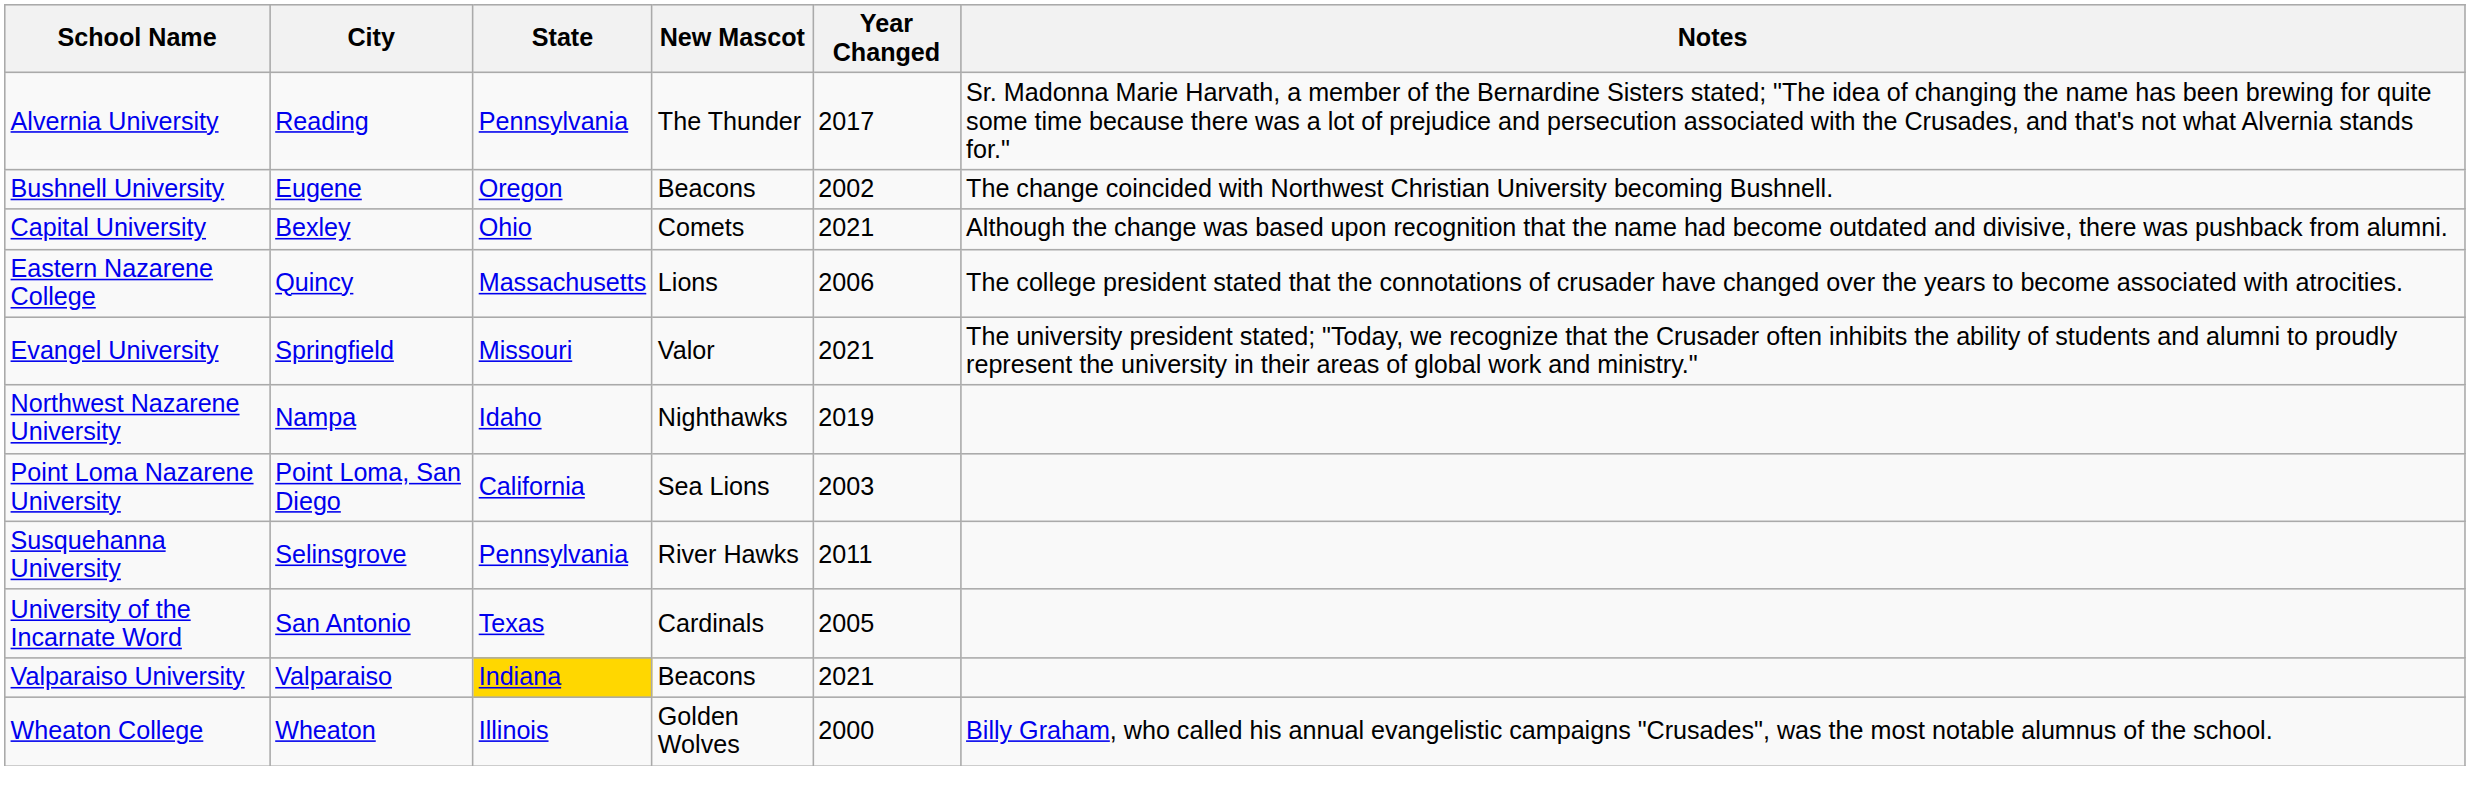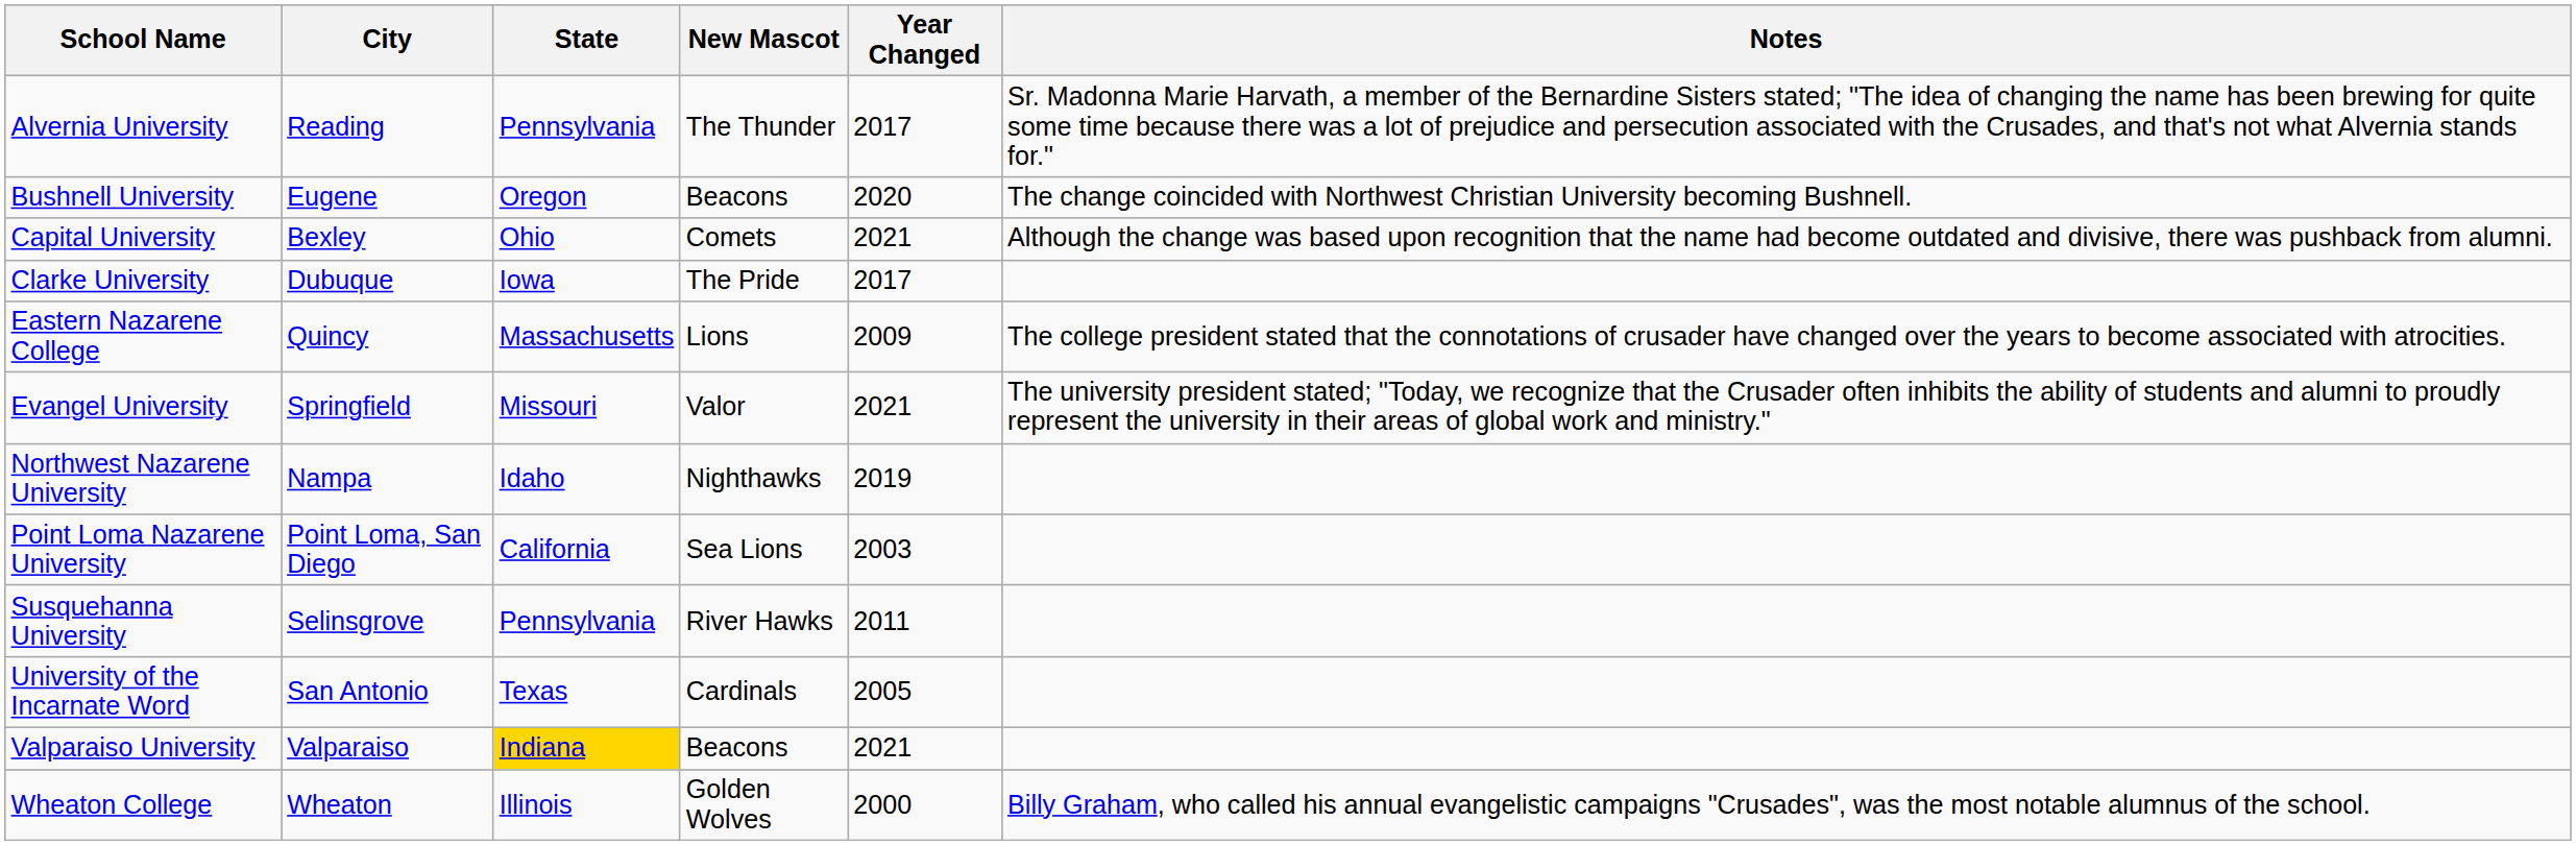Bushnell University | Year Changed: 2002 -> 2020
+ row: Clarke University | Dubuque | Iowa | The Pride | 2017
Eastern Nazarene College | Year Changed: 2006 -> 2009
